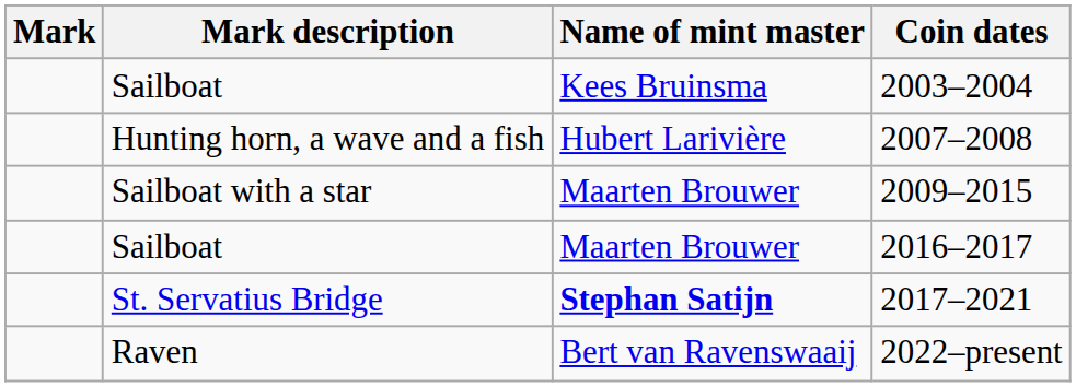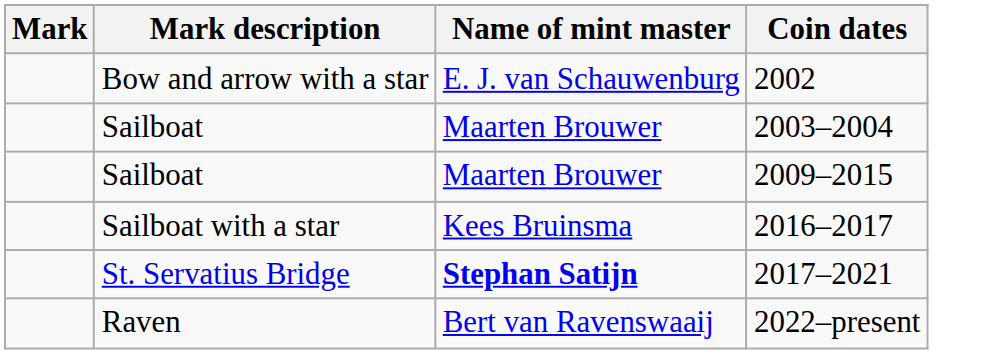+ row: Bow and arrow with a star | E. J. van Schauwenburg | 2002
2003–2004 | Name of mint master: Kees Bruinsma -> Maarten Brouwer
- row: Hunting horn, a wave and a fish | Hubert Larivière | 2007–2008
2009–2015 | Mark description: Sailboat with a star -> Sailboat
2016–2017 | Mark description: Sailboat -> Sailboat with a star
2016–2017 | Name of mint master: Maarten Brouwer -> Kees Bruinsma
